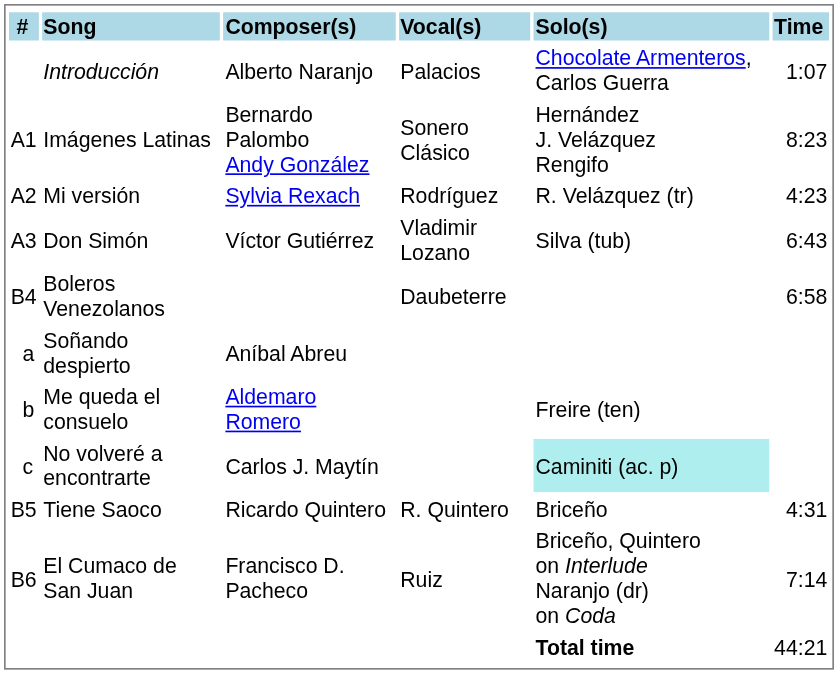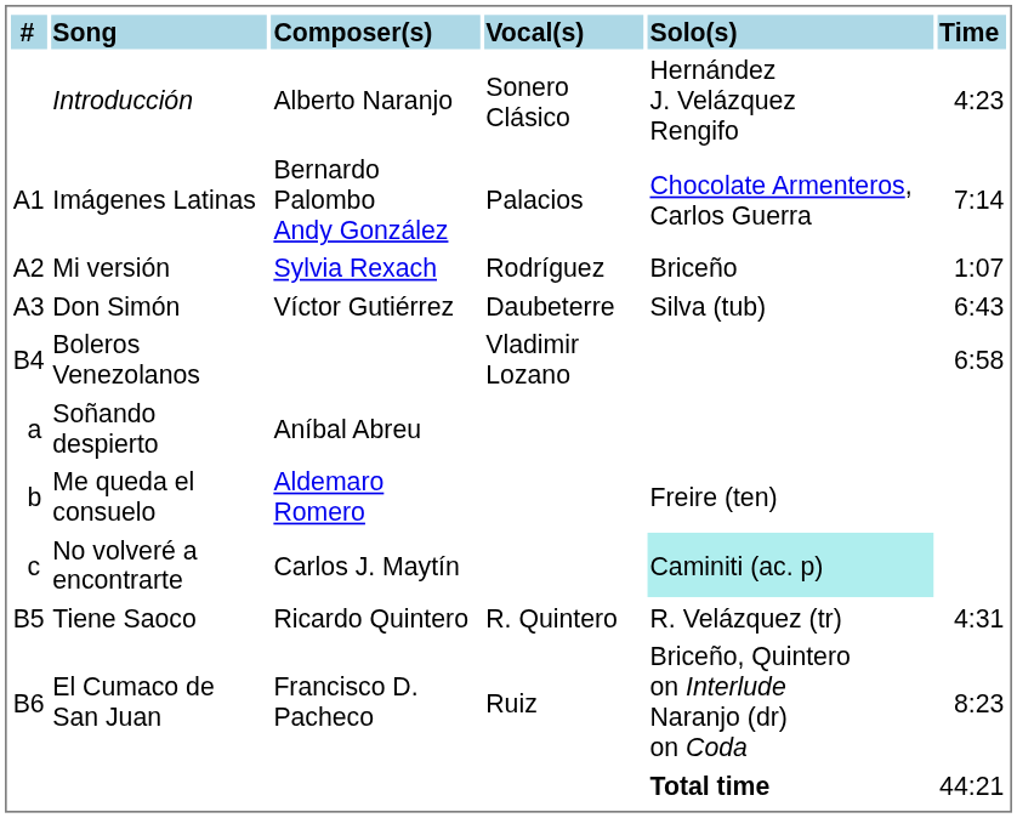Introducción | Vocal(s): Palacios -> Sonero Clásico
Introducción | Solo(s): Chocolate Armenteros, Carlos Guerra -> Hernández J. Velázquez Rengifo
Introducción | Time: 1:07 -> 4:23
Imágenes Latinas | Vocal(s): Sonero Clásico -> Palacios
Imágenes Latinas | Solo(s): Hernández J. Velázquez Rengifo -> Chocolate Armenteros, Carlos Guerra
Imágenes Latinas | Time: 8:23 -> 7:14
Mi versión | Solo(s): R. Velázquez (tr) -> Briceño
Mi versión | Time: 4:23 -> 1:07
Don Simón | Vocal(s): Vladimir Lozano -> Daubeterre
Boleros Venezolanos | Vocal(s): Daubeterre -> Vladimir Lozano
Tiene Saoco | Solo(s): Briceño -> R. Velázquez (tr)
El Cumaco de San Juan | Time: 7:14 -> 8:23
